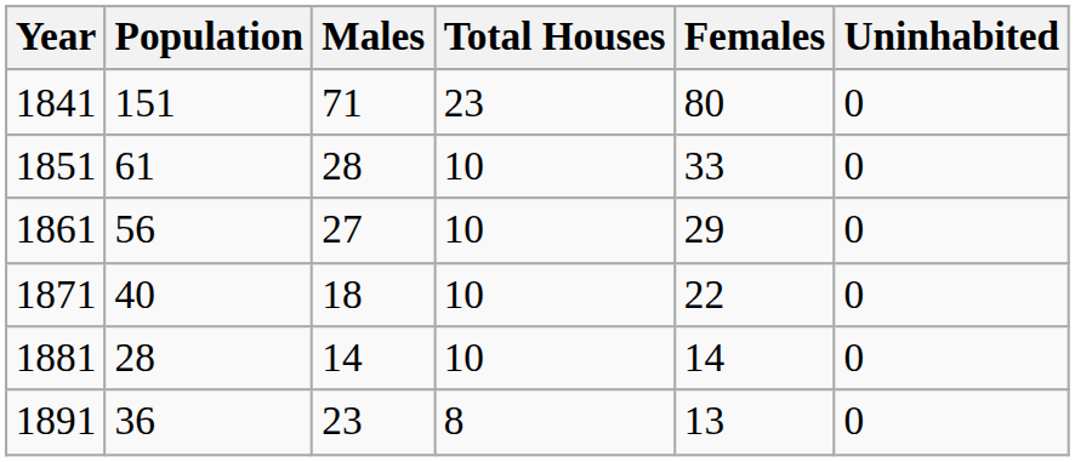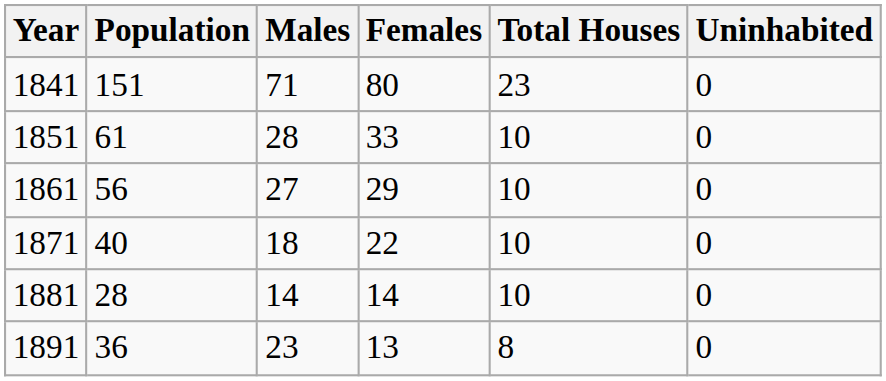columns swapped: Females <-> Total Houses
